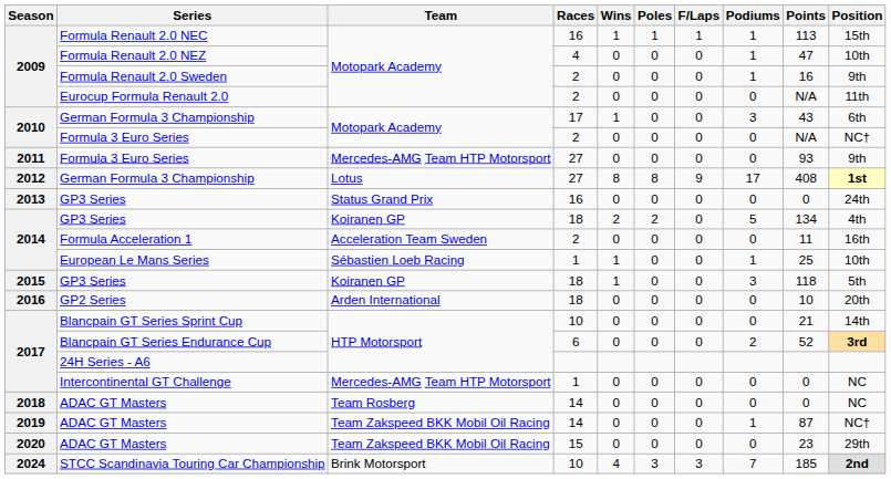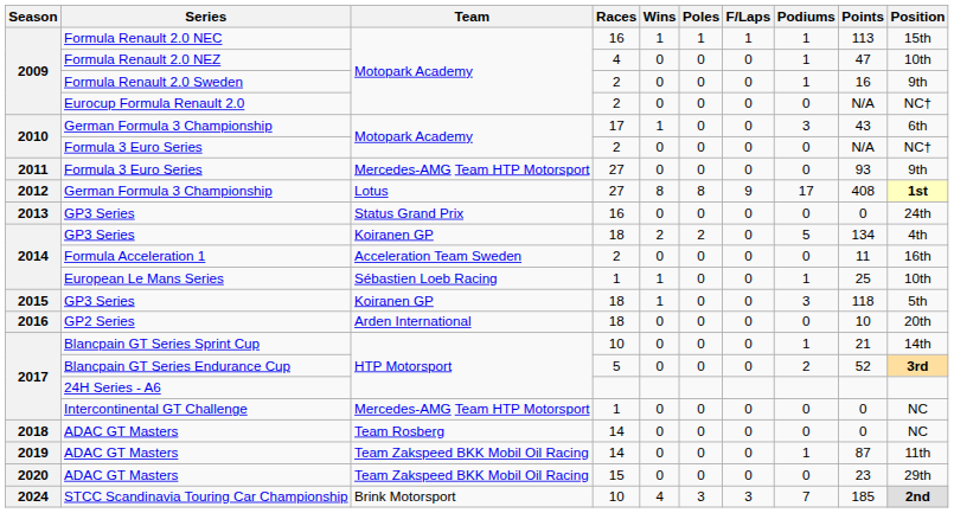Eurocup Formula Renault 2.0 | Position: 11th -> NC†
Blancpain GT Series Sprint Cup | Podiums: 0 -> 1
Blancpain GT Series Endurance Cup | Races: 6 -> 5
2019 / ADAC GT Masters | Position: NC† -> 11th
